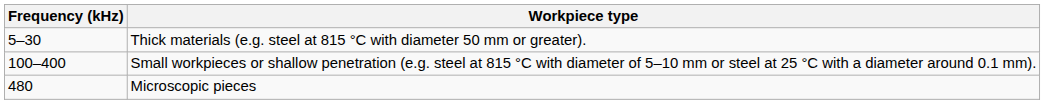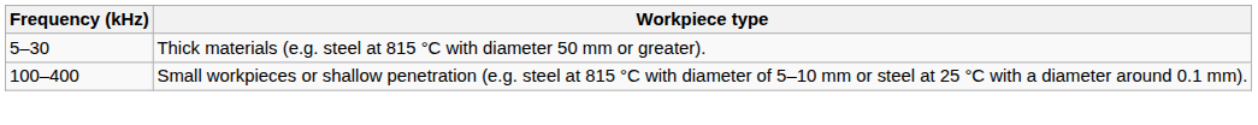- row: 480 | Microscopic pieces
